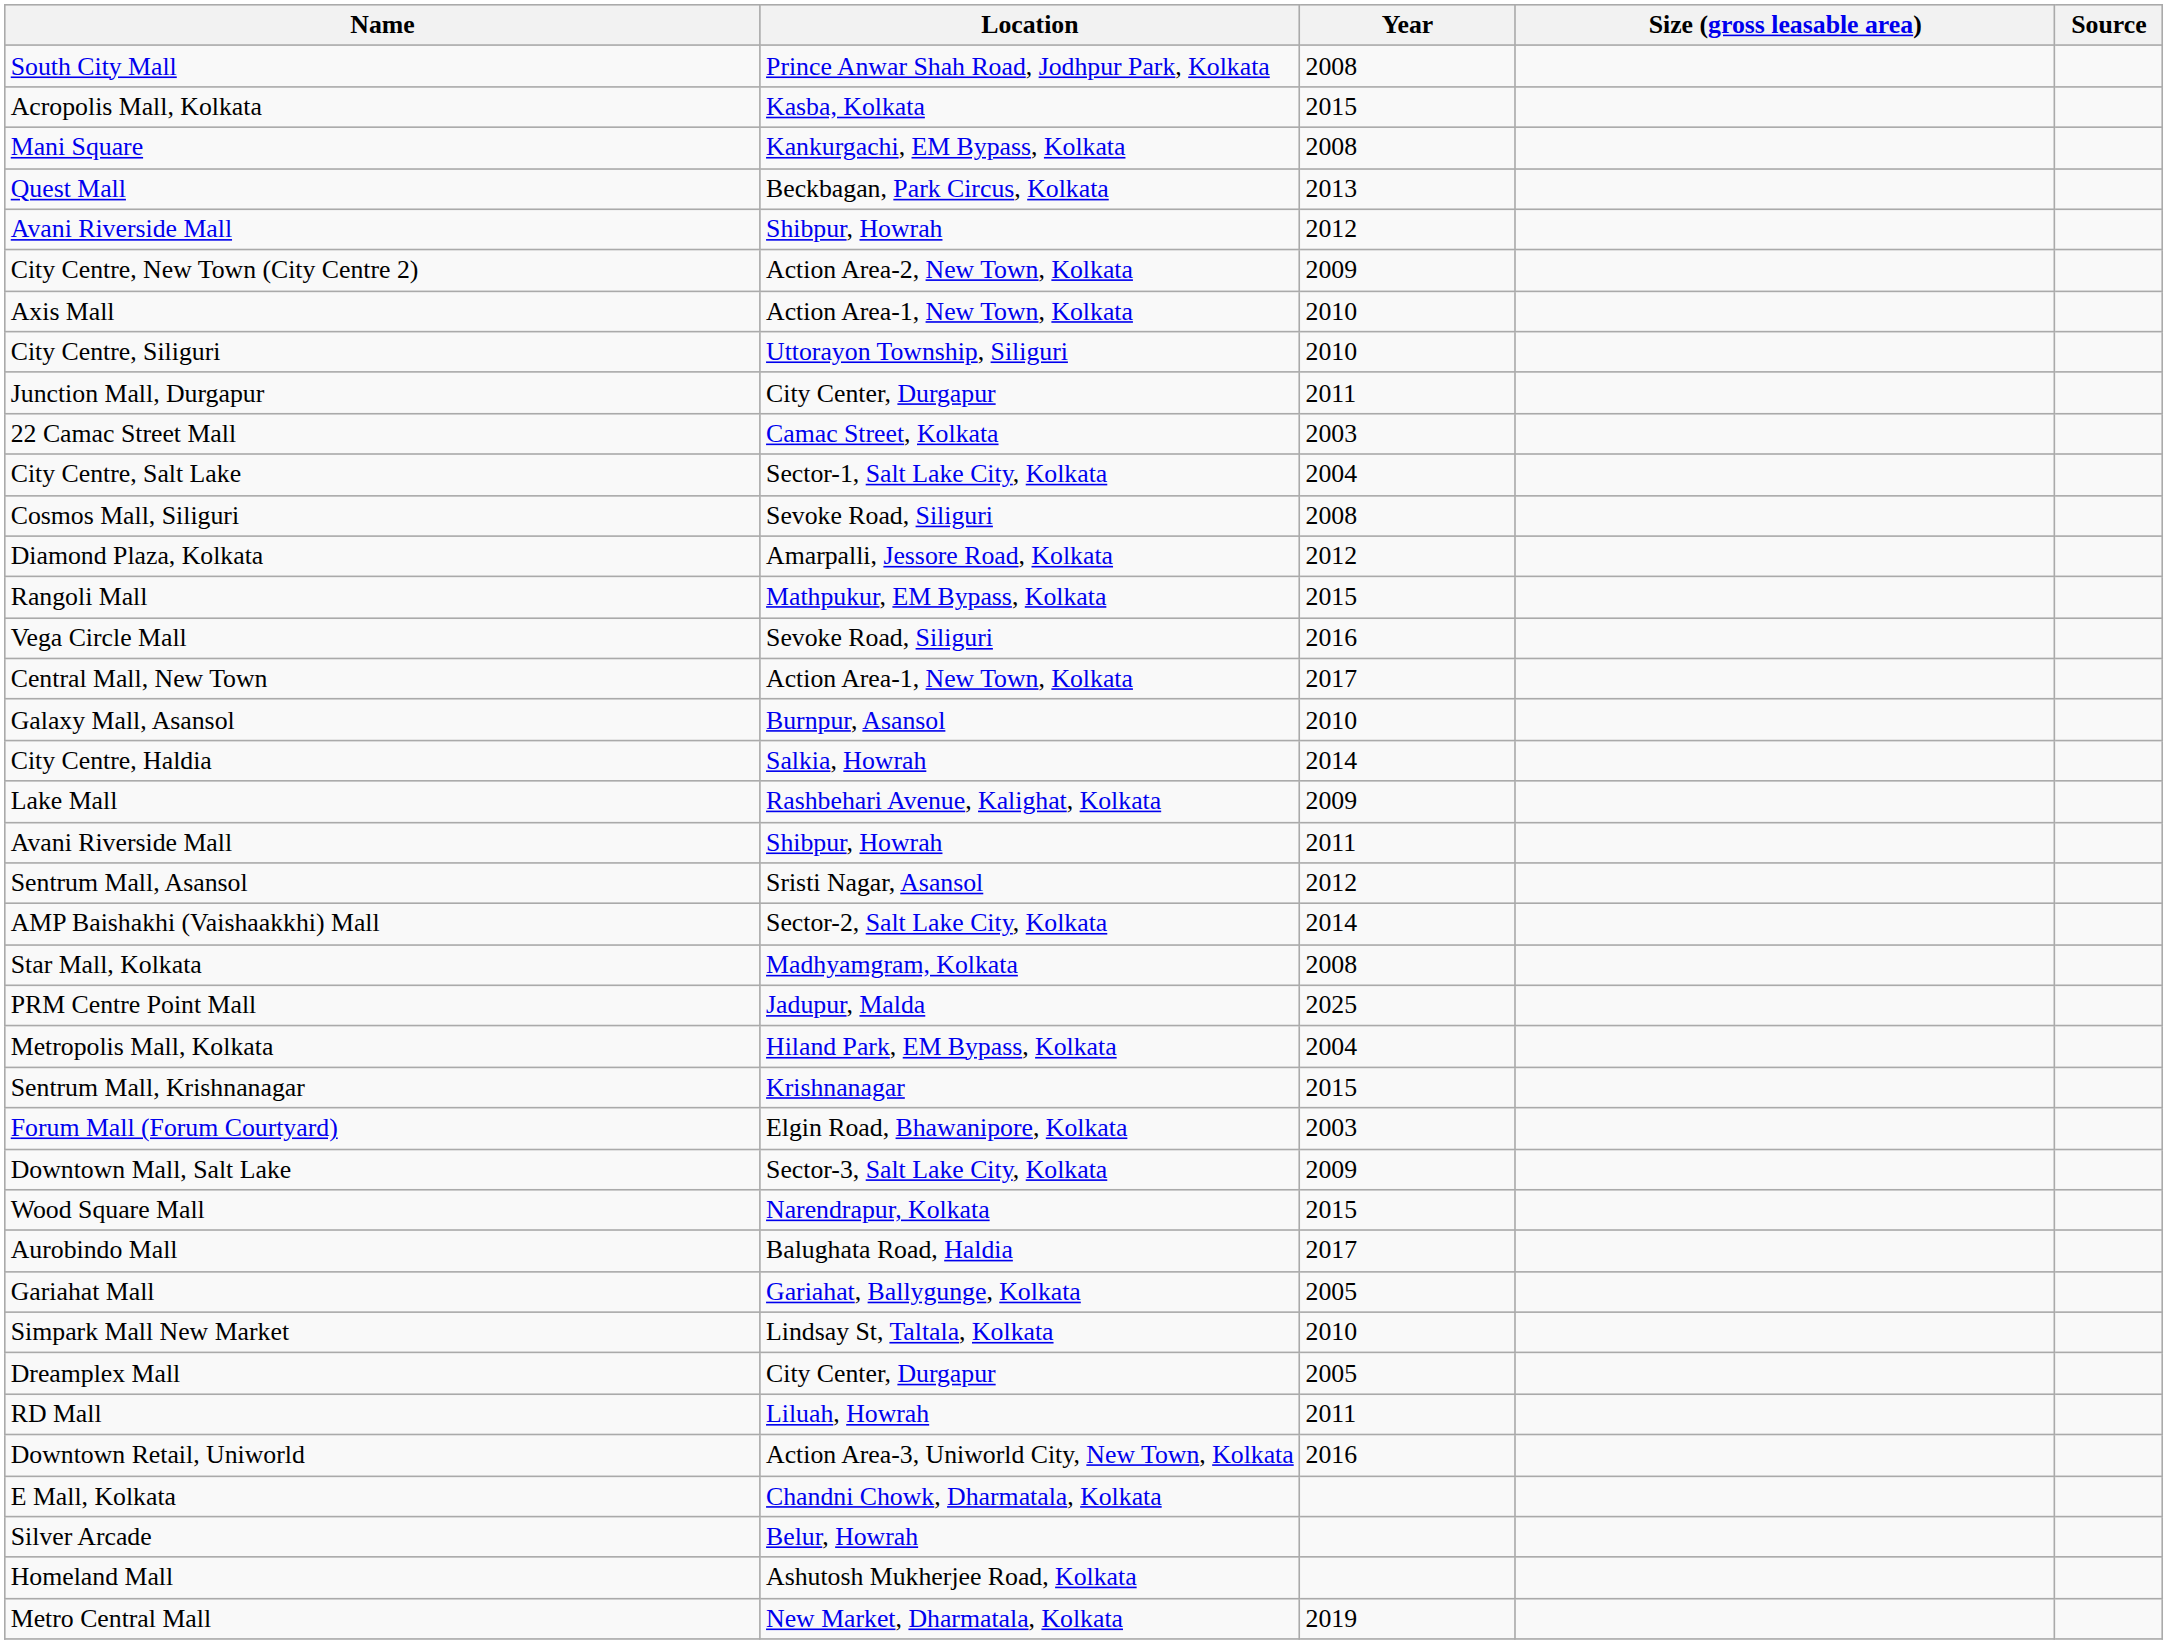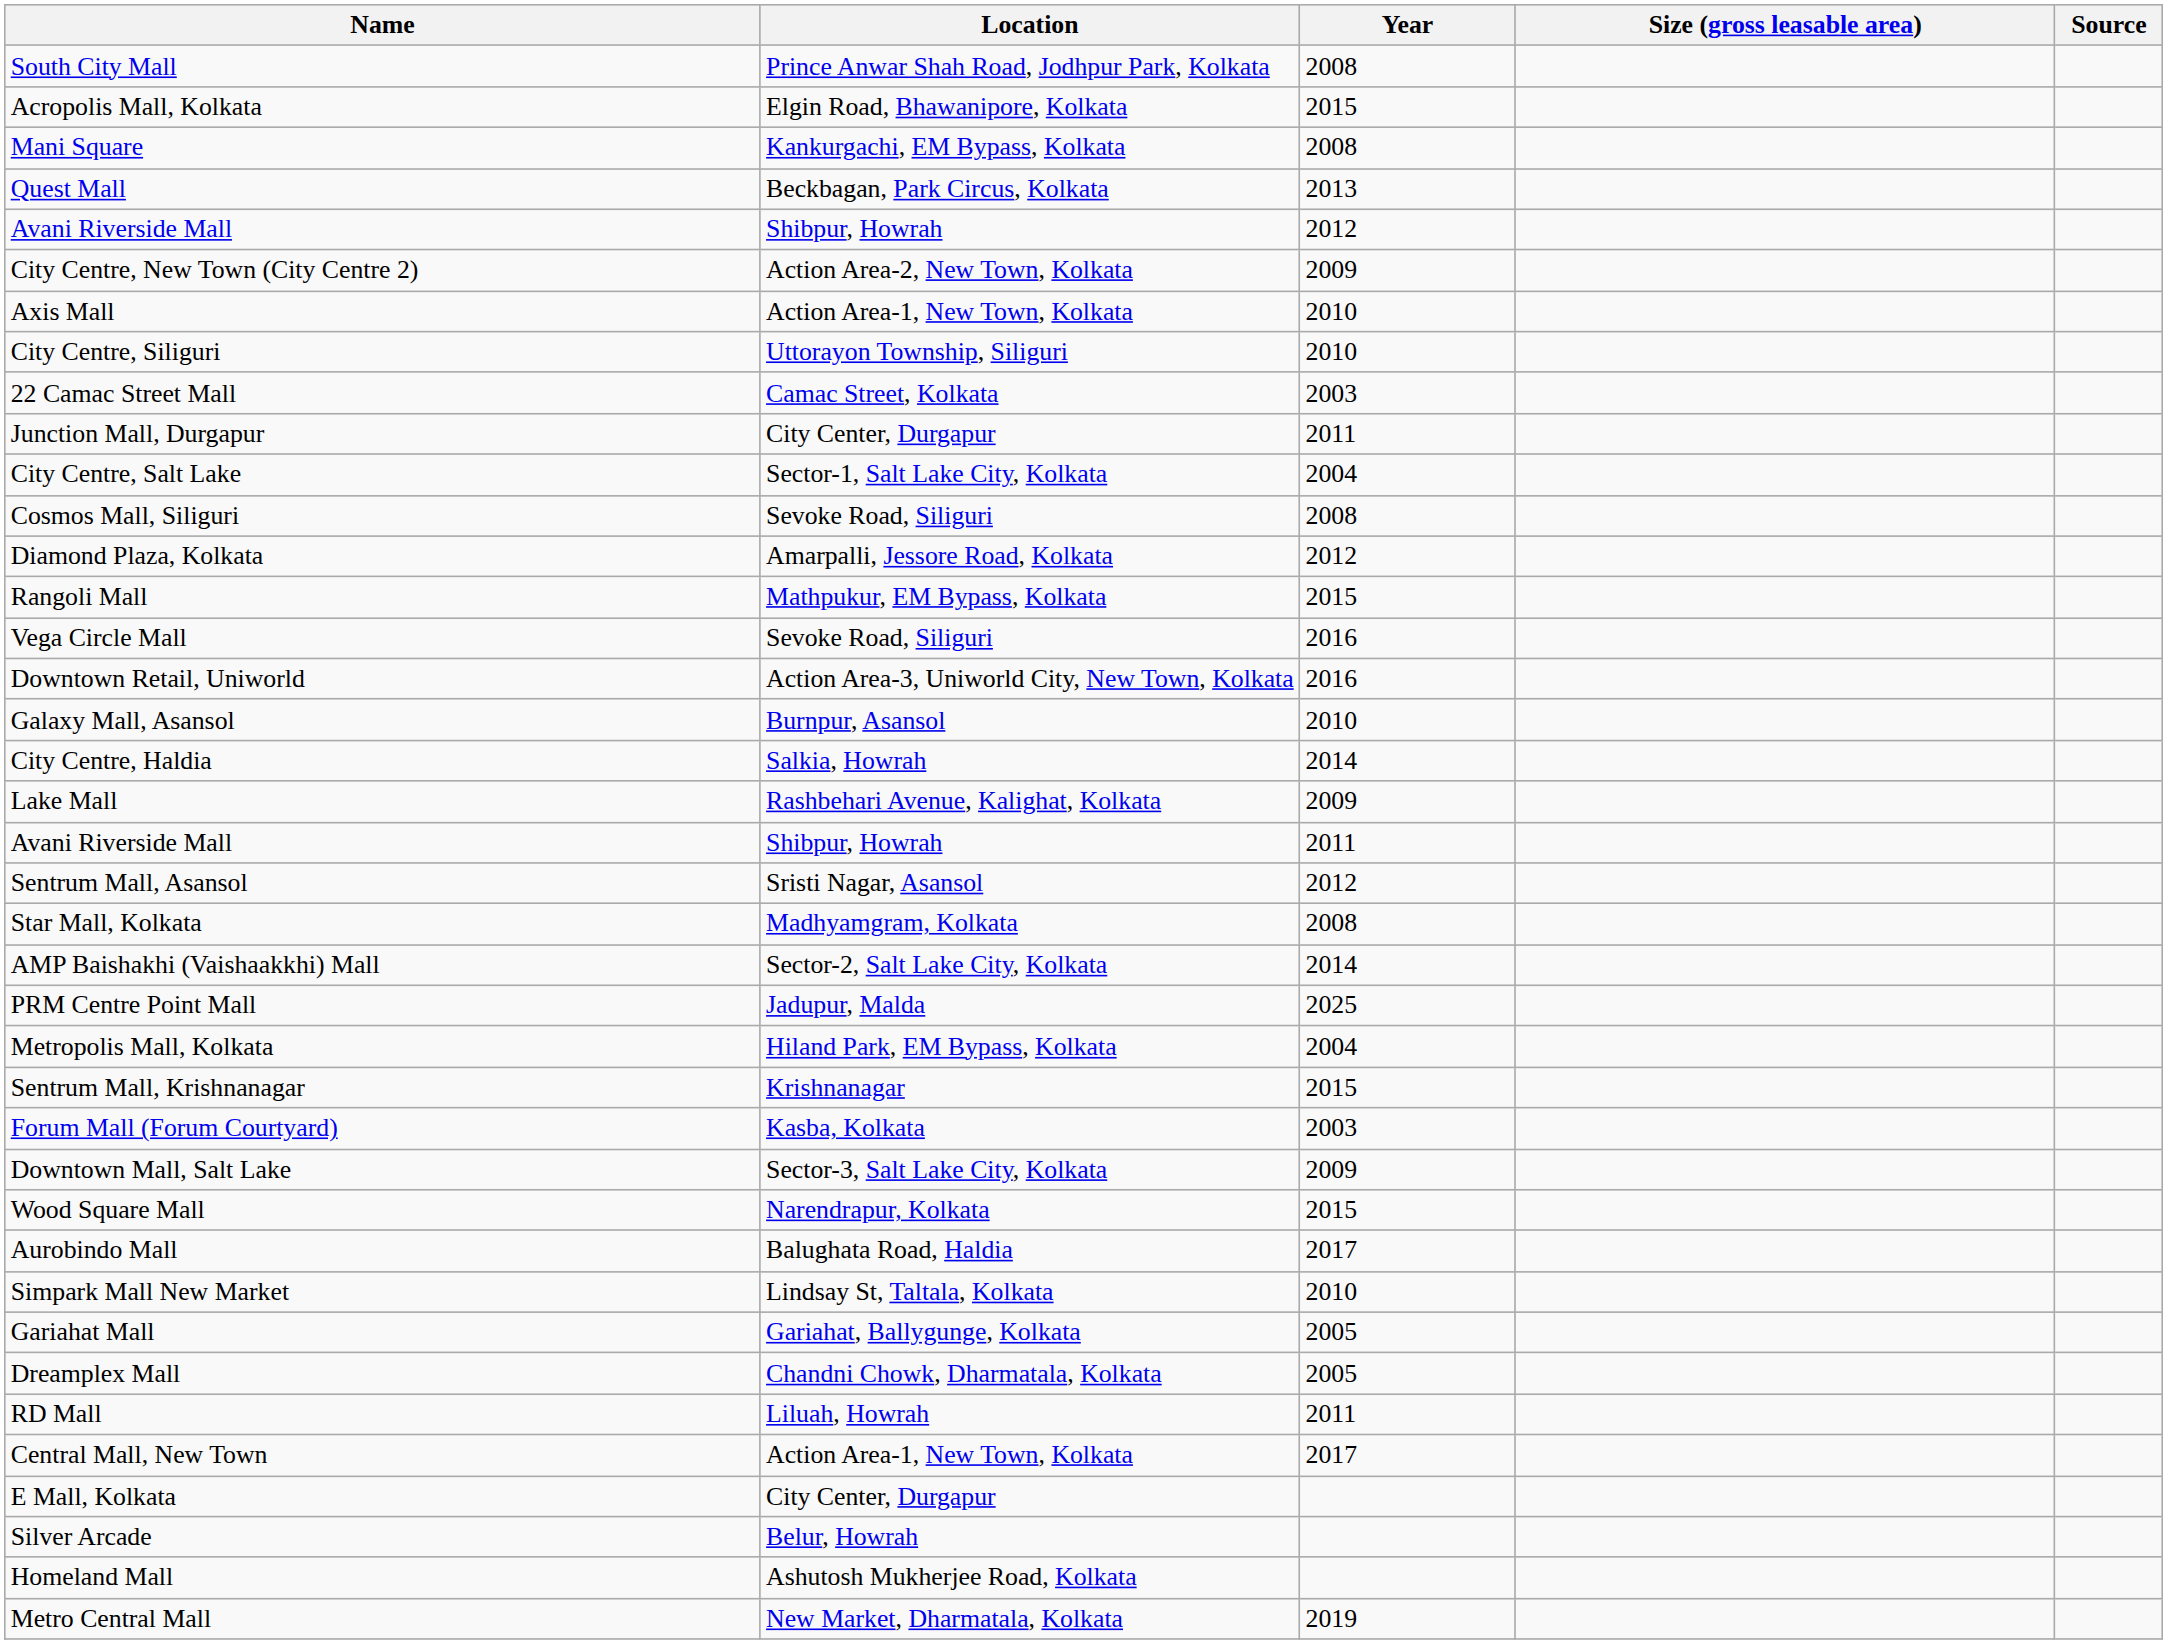Acropolis Mall, Kolkata | Location: Kasba, Kolkata -> Elgin Road, Bhawanipore, Kolkata
rows swapped: Junction Mall, Durgapur <-> 22 Camac Street Mall
rows swapped: Downtown Retail, Uniworld <-> Central Mall, New Town
rows swapped: Star Mall, Kolkata <-> AMP Baishakhi (Vaishaakkhi) Mall
Forum Mall (Forum Courtyard) | Location: Elgin Road, Bhawanipore, Kolkata -> Kasba, Kolkata
rows swapped: Simpark Mall New Market <-> Gariahat Mall
Dreamplex Mall | Location: City Center, Durgapur -> Chandni Chowk, Dharmatala, Kolkata
E Mall, Kolkata | Location: Chandni Chowk, Dharmatala, Kolkata -> City Center, Durgapur
